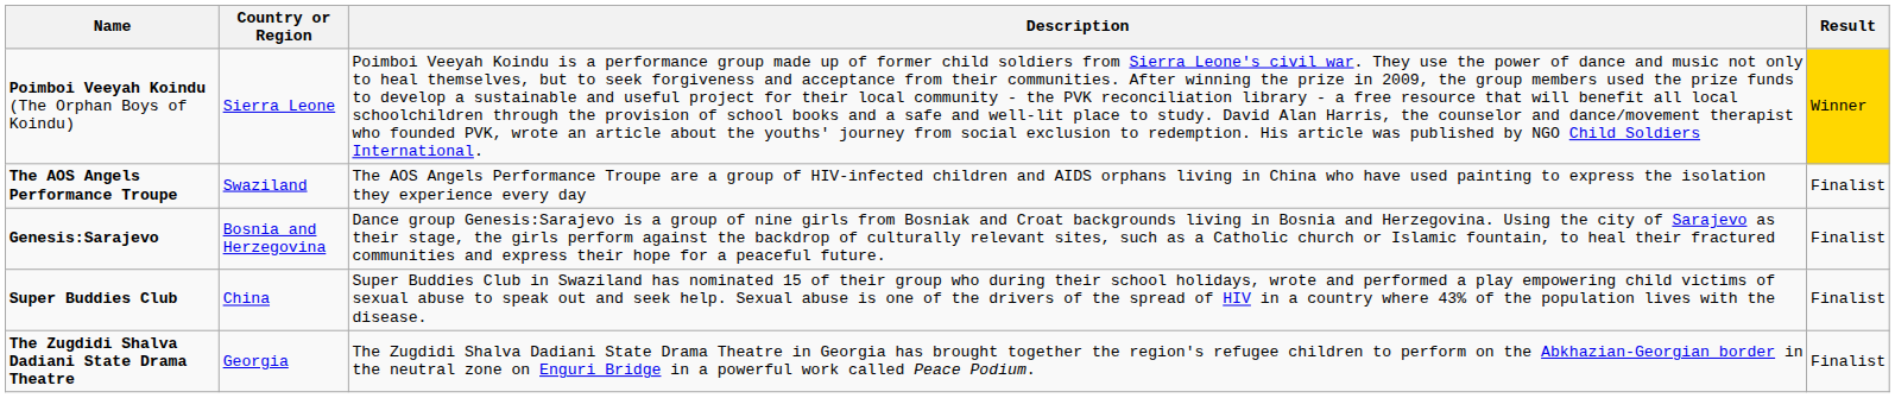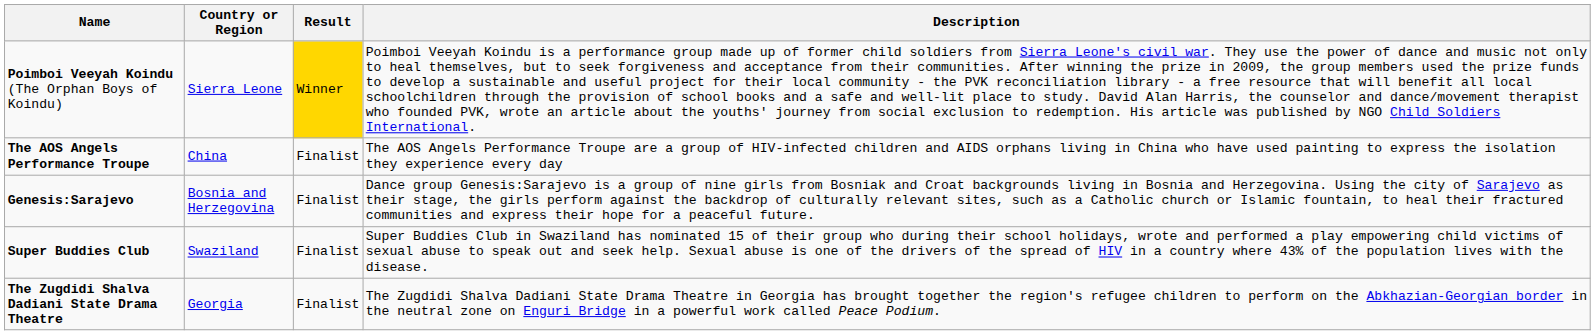columns swapped: Description <-> Result
The AOS Angels Performance Troupe | Country or Region: Swaziland -> China
Super Buddies Club | Country or Region: China -> Swaziland
